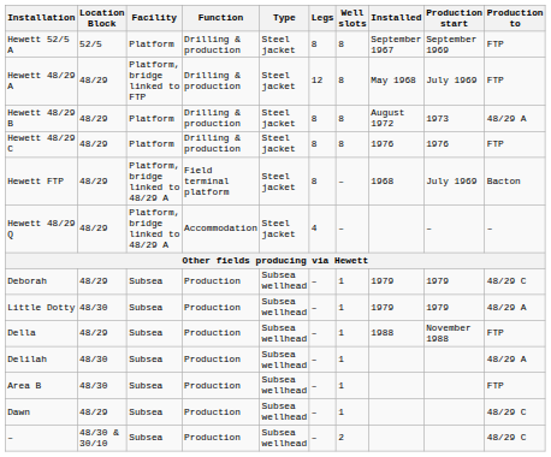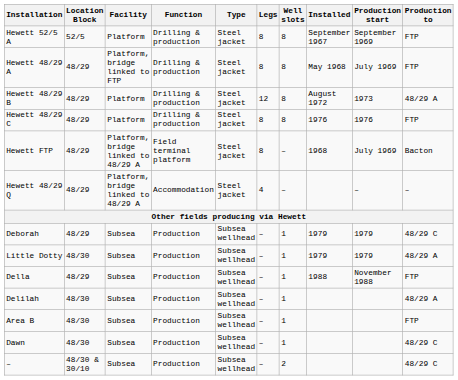Hewett 48/29 A | Legs: 12 -> 8
Hewett 48/29 B | Legs: 8 -> 12
Dawn | Location Block: 48/29 -> 48/30
